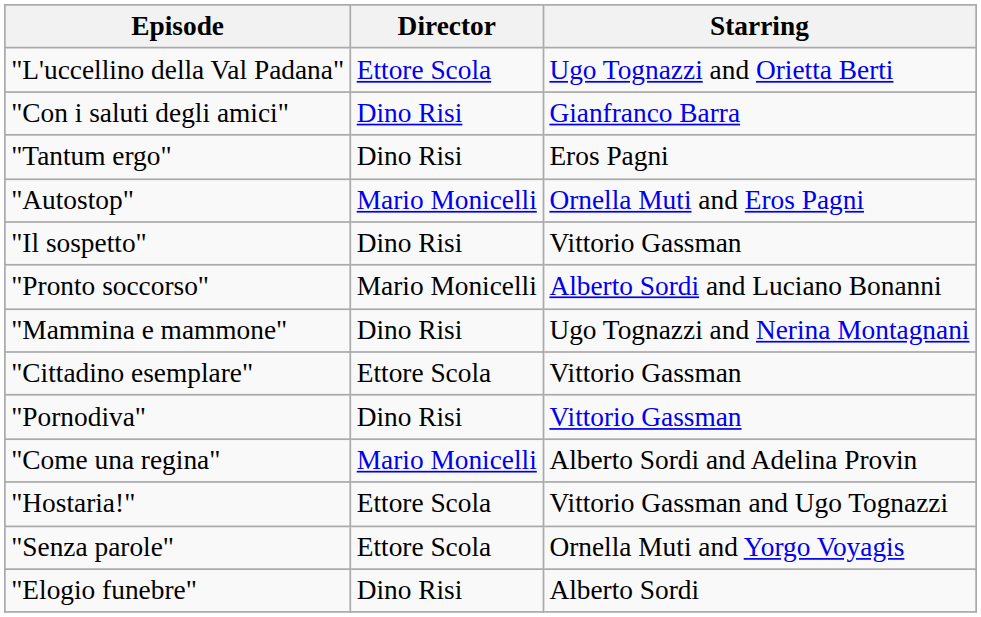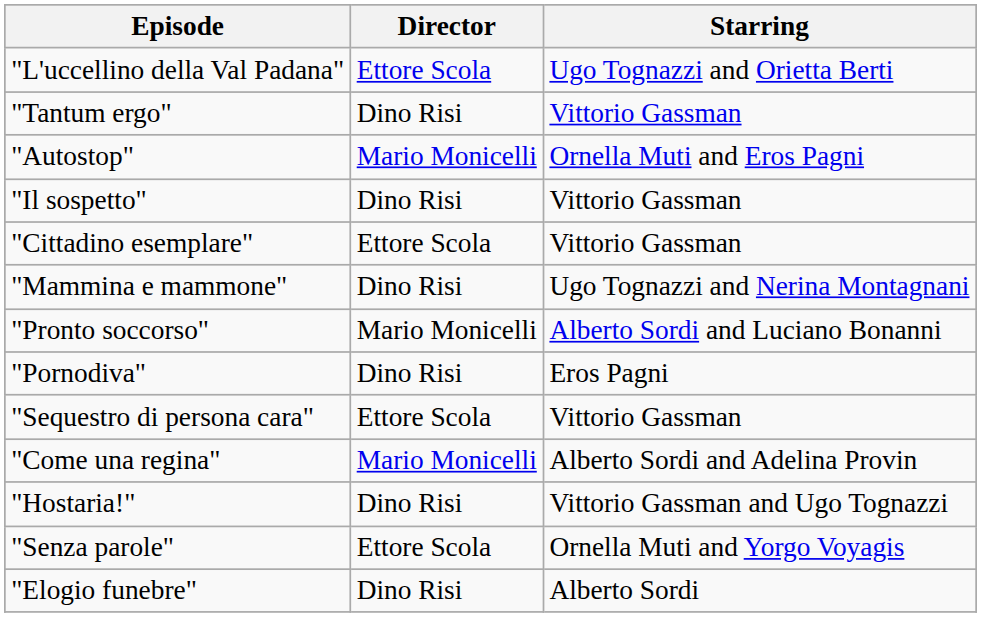- row: "Con i saluti degli amici" | Dino Risi | Gianfranco Barra
"Tantum ergo" | Starring: Eros Pagni -> Vittorio Gassman
rows swapped: "Pronto soccorso" <-> "Cittadino esemplare"
"Pornodiva" | Starring: Vittorio Gassman -> Eros Pagni
+ row: "Sequestro di persona cara" | Ettore Scola | Vittorio Gassman
"Hostaria!" | Director: Ettore Scola -> Dino Risi
